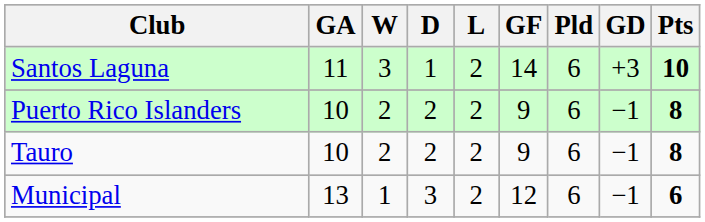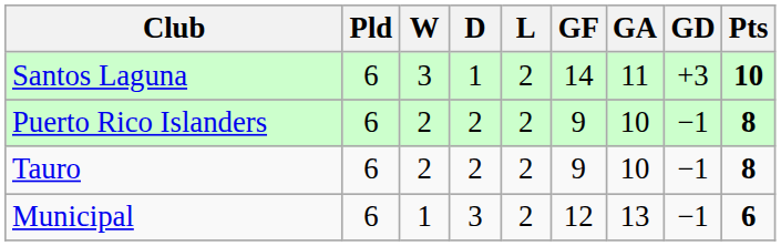columns swapped: Pld <-> GA
